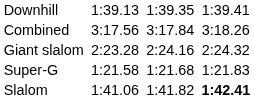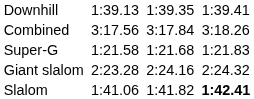rows swapped: Super-G <-> Giant slalom
